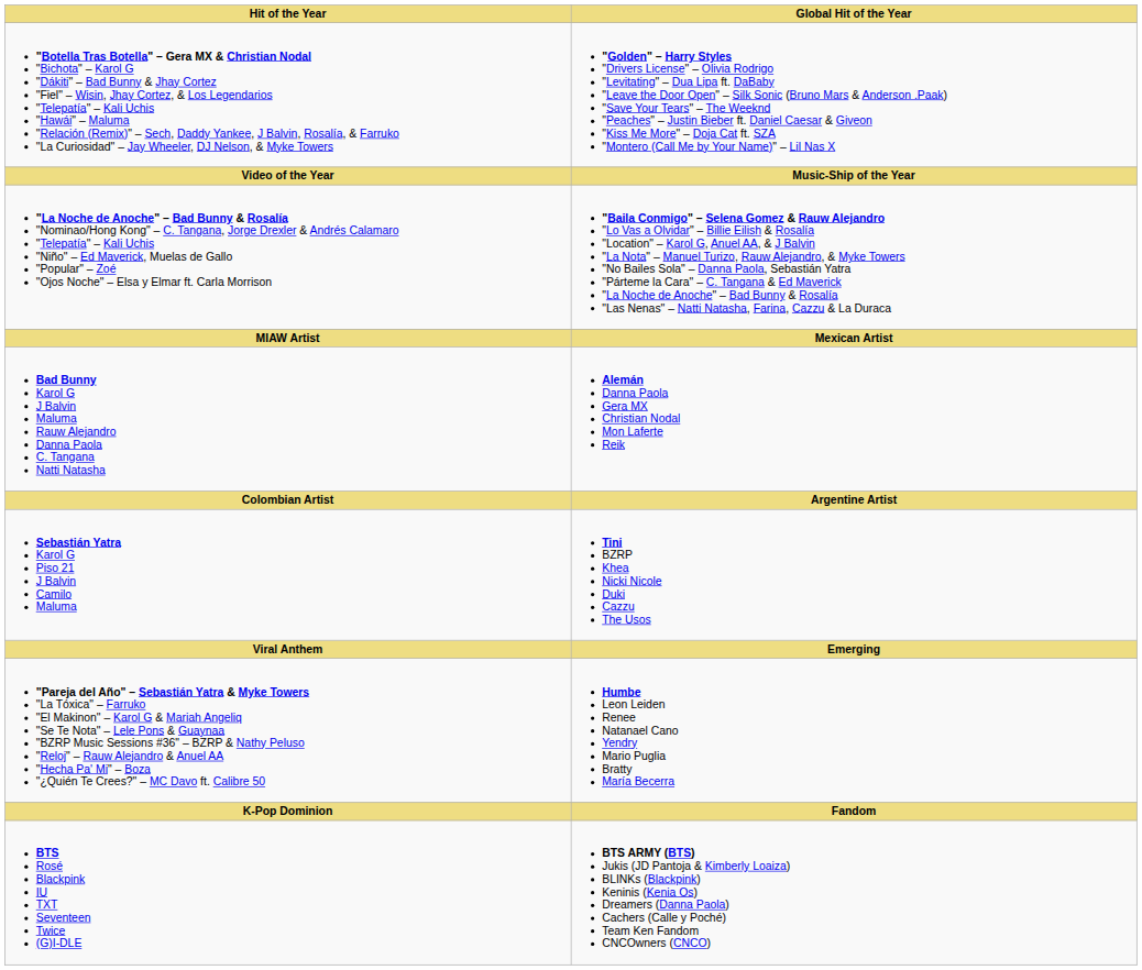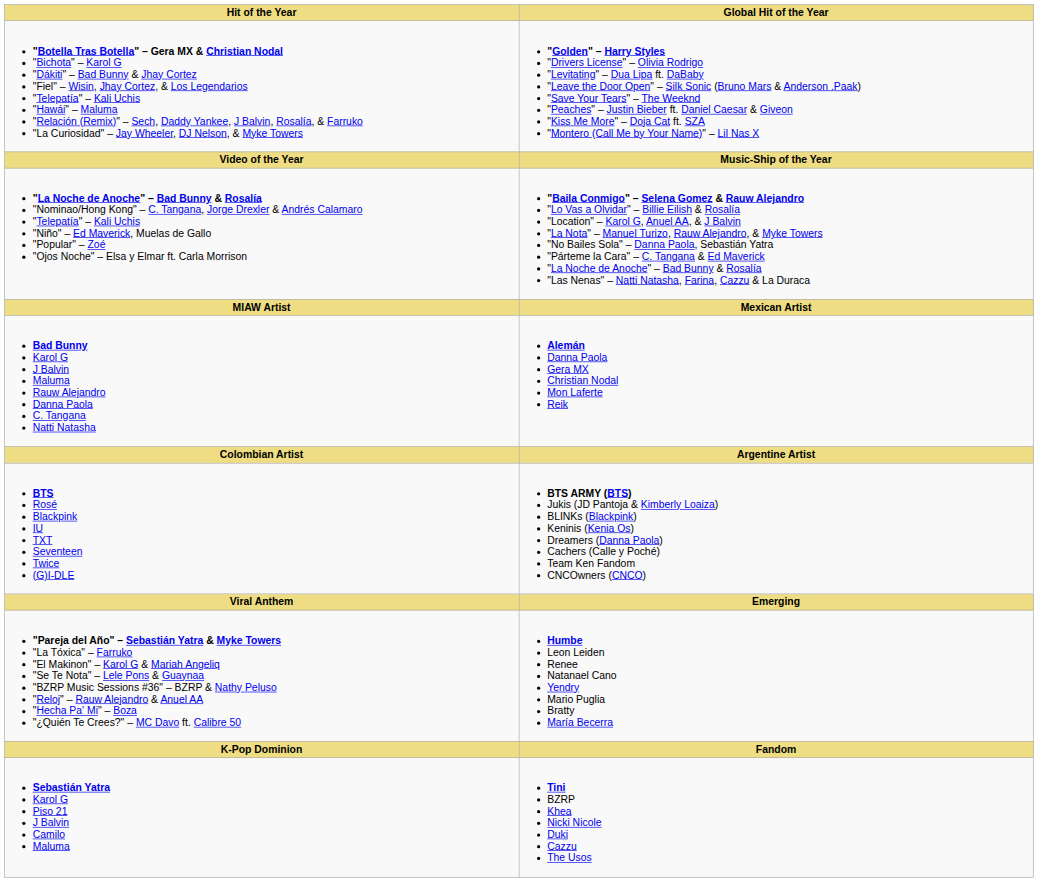rows swapped: Sebastián Yatra Karol G Piso 21 J Balvin Camilo Maluma <-> BTS Rosé Blackpink IU TXT Seventeen Twice (G)I-DLE
